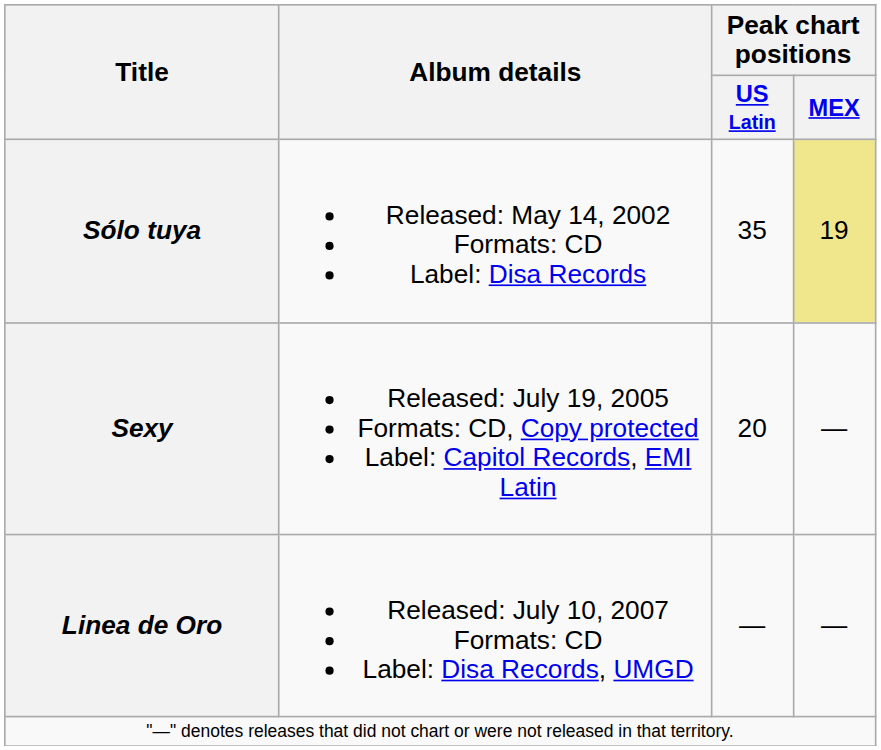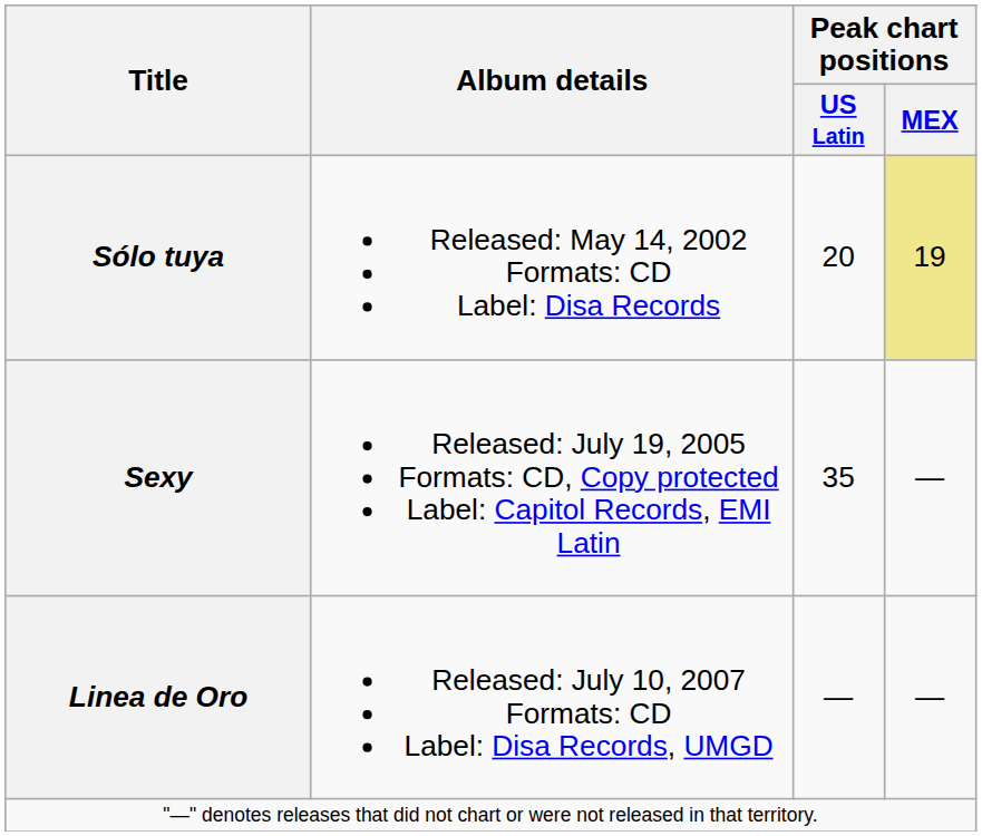Sólo tuya | Peak chart positions / US Latin: 35 -> 20
Sexy | Peak chart positions / US Latin: 20 -> 35
